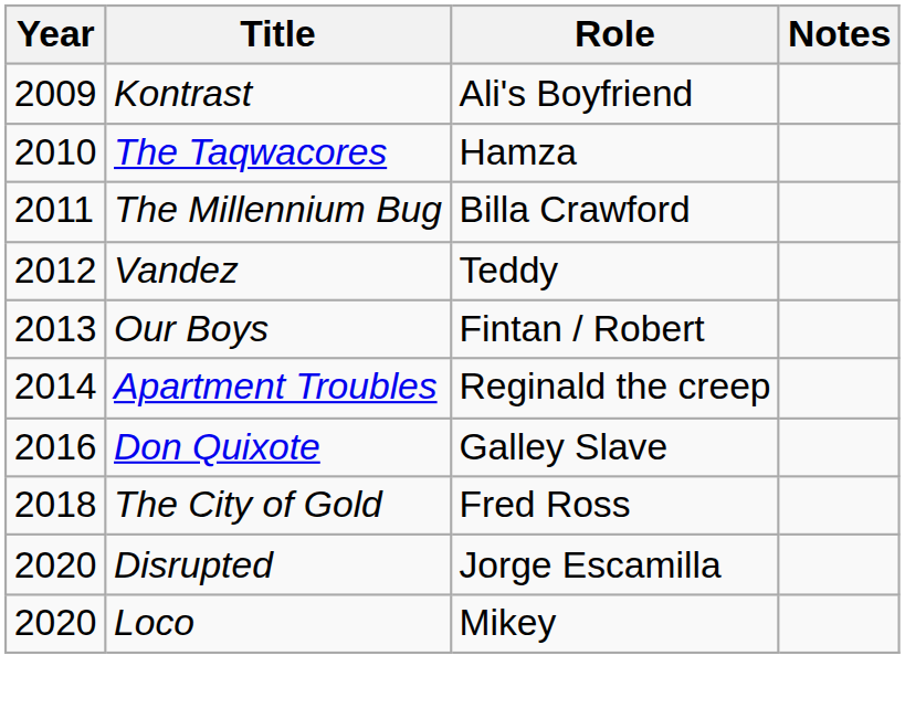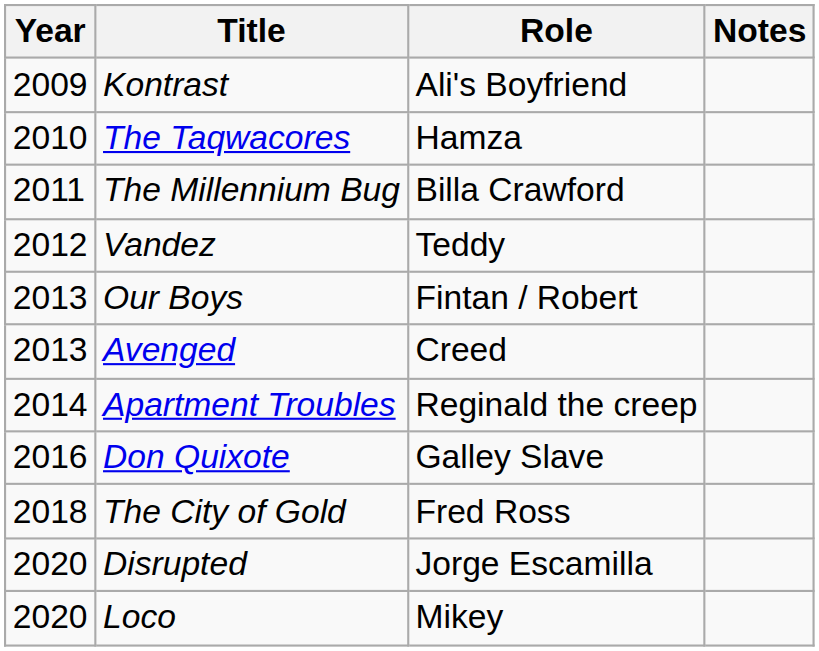+ row: 2013 | Avenged | Creed
